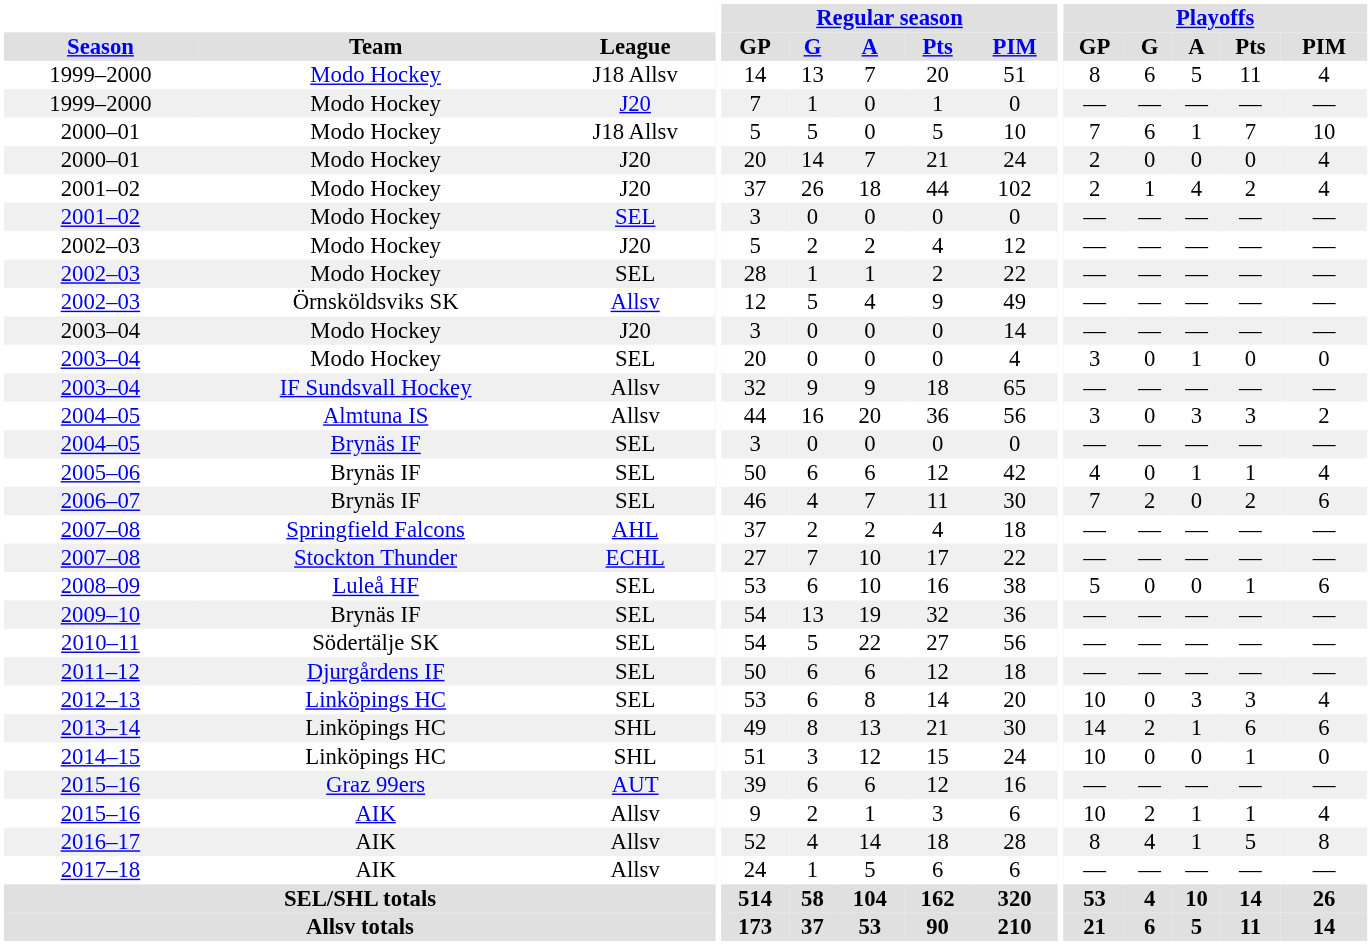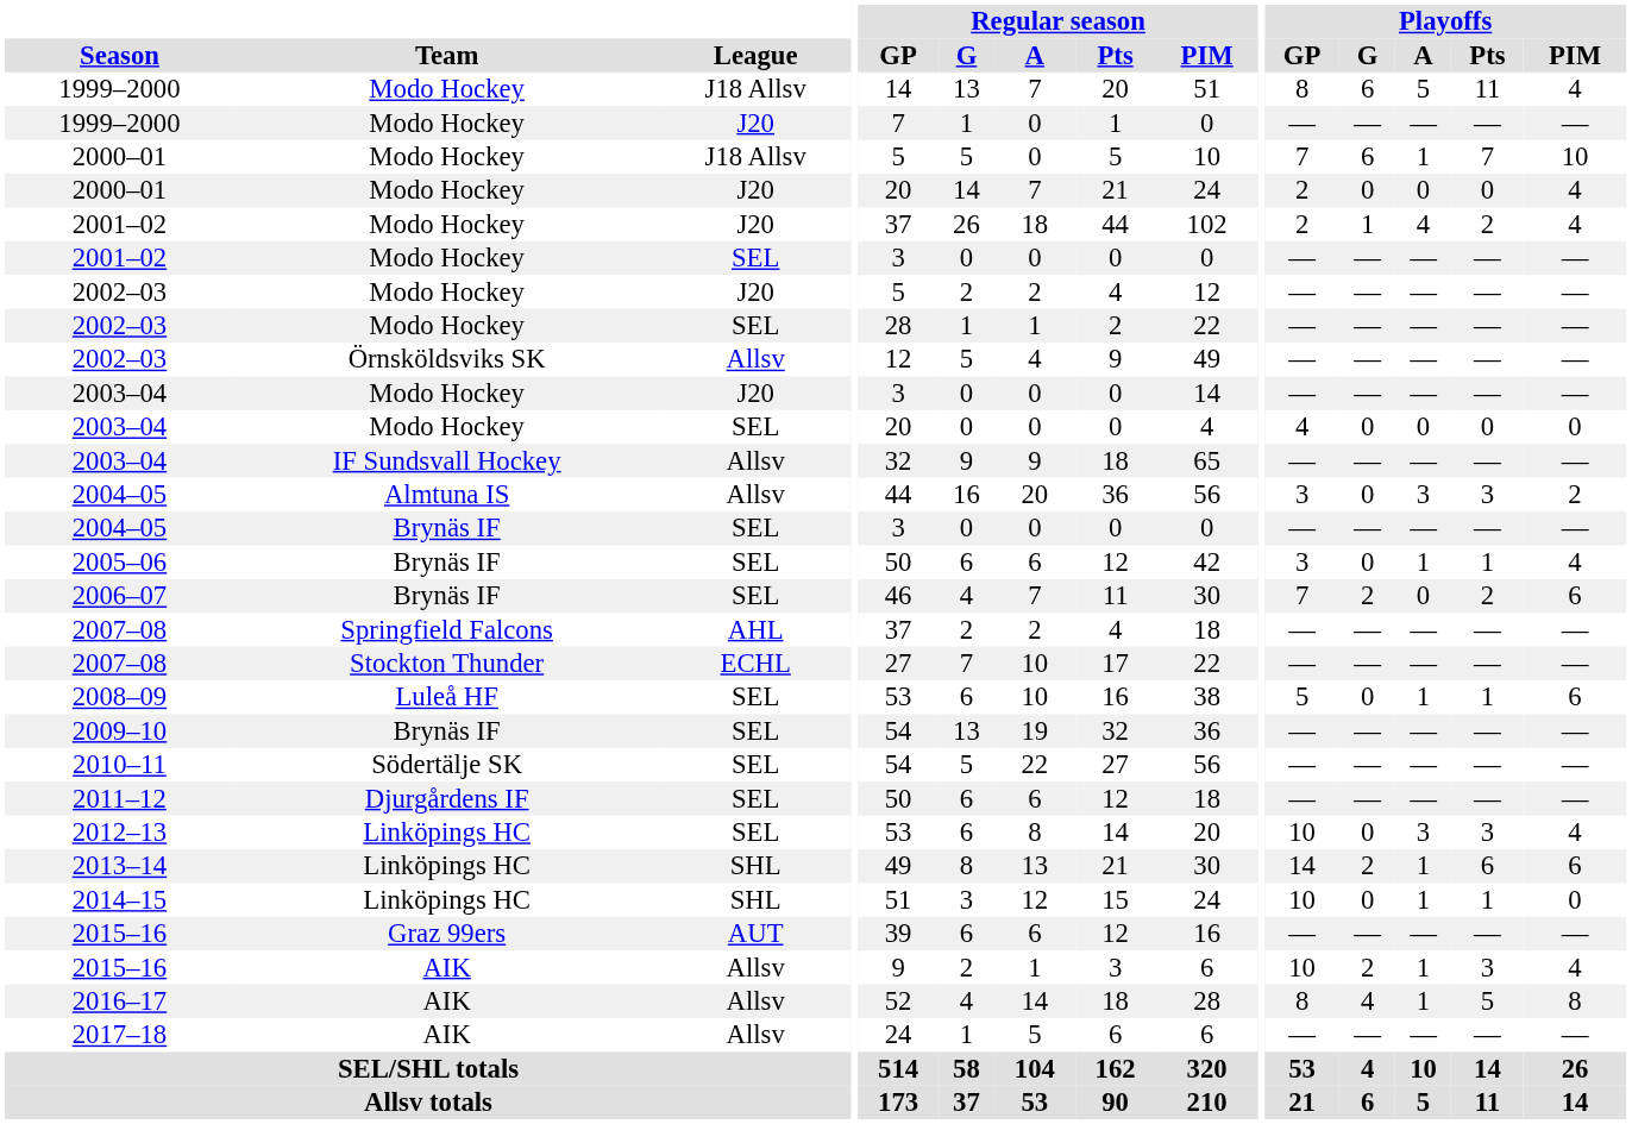2003–04 / SEL | Playoffs / GP: 3 -> 4
2003–04 / SEL | Playoffs / A: 1 -> 0
2005–06 | Playoffs / GP: 4 -> 3
2008–09 | Playoffs / A: 0 -> 1
2014–15 | Playoffs / A: 0 -> 1
2015–16 / Allsv | Playoffs / Pts: 1 -> 3
